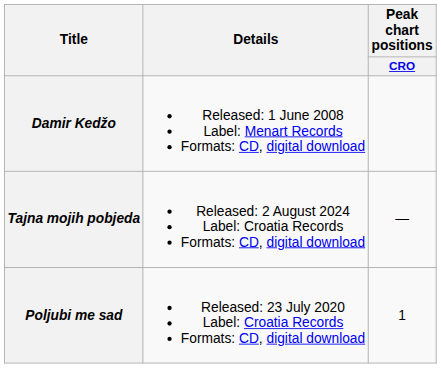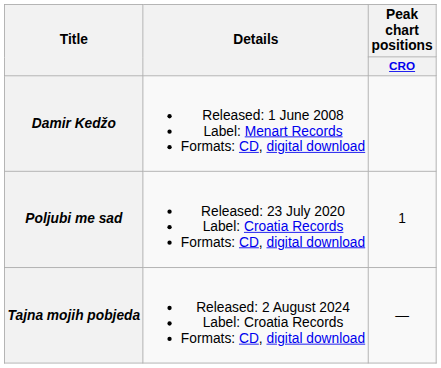rows swapped: Poljubi me sad <-> Tajna mojih pobjeda
